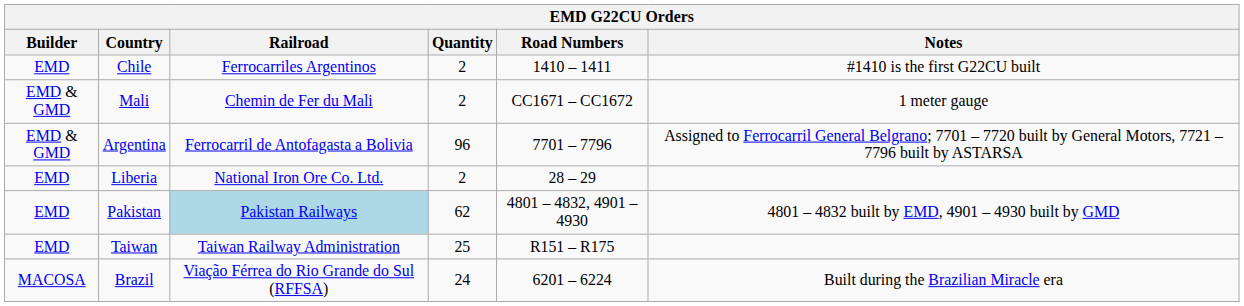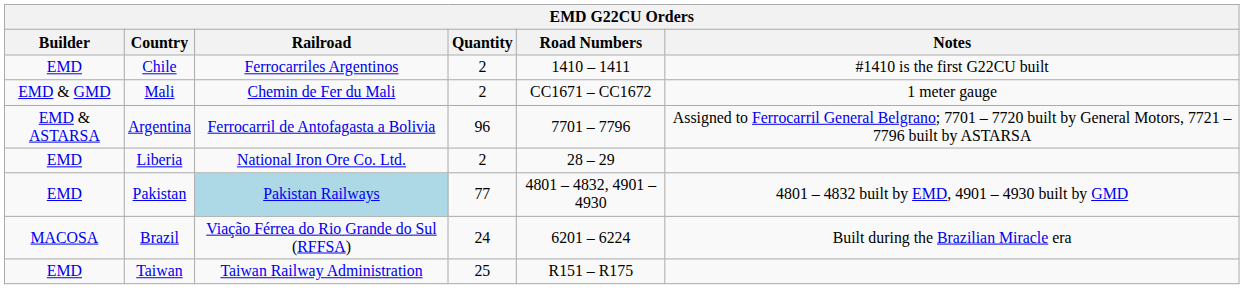Argentina | Builder: EMD & GMD -> EMD & ASTARSA
Pakistan | Quantity: 62 -> 77
rows swapped: Taiwan <-> Brazil
